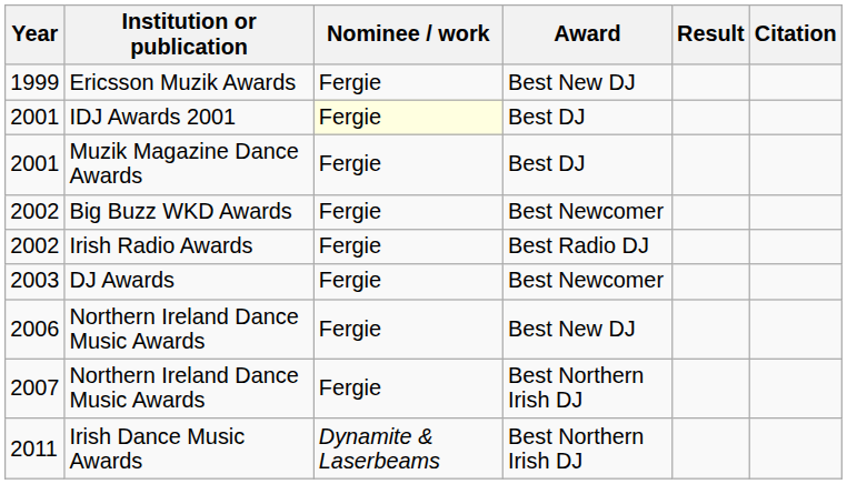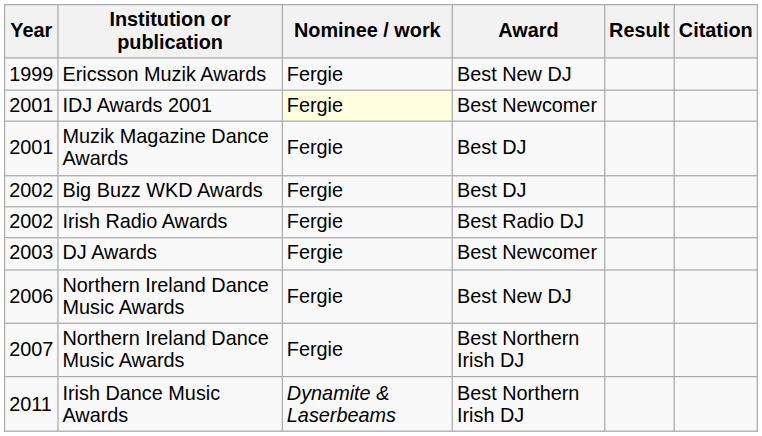IDJ Awards 2001 | Award: Best DJ -> Best Newcomer
Big Buzz WKD Awards | Award: Best Newcomer -> Best DJ
